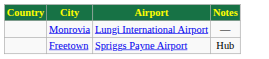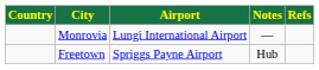+ column: Refs
